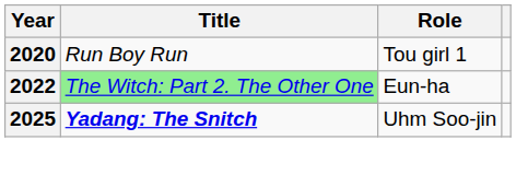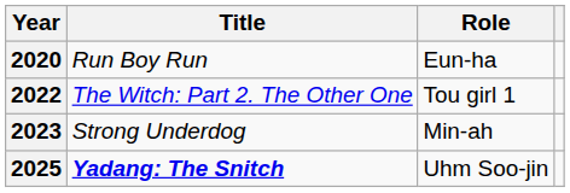2020 | Role: Tou girl 1 -> Eun-ha
2022 | Title: lightgreen background -> no background
2022 | Role: Eun-ha -> Tou girl 1
+ row: 2023 | Strong Underdog | Min-ah
